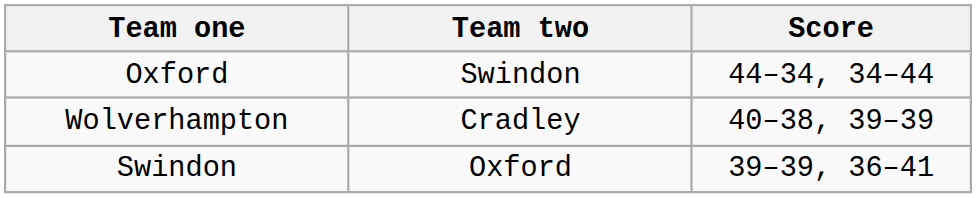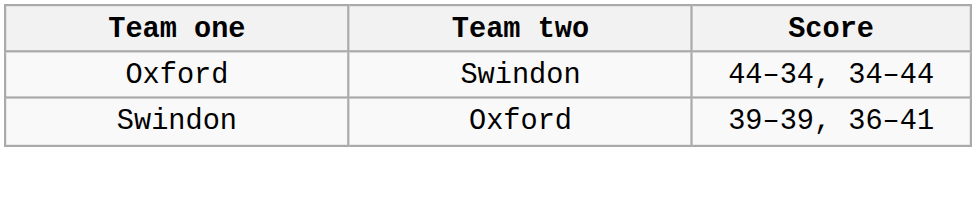- row: Wolverhampton | Cradley | 40–38, 39–39
